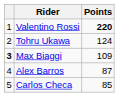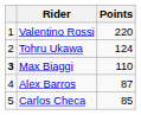Valentino Rossi | Points: bold -> normal
Max Biaggi | Points: 109 -> 110
